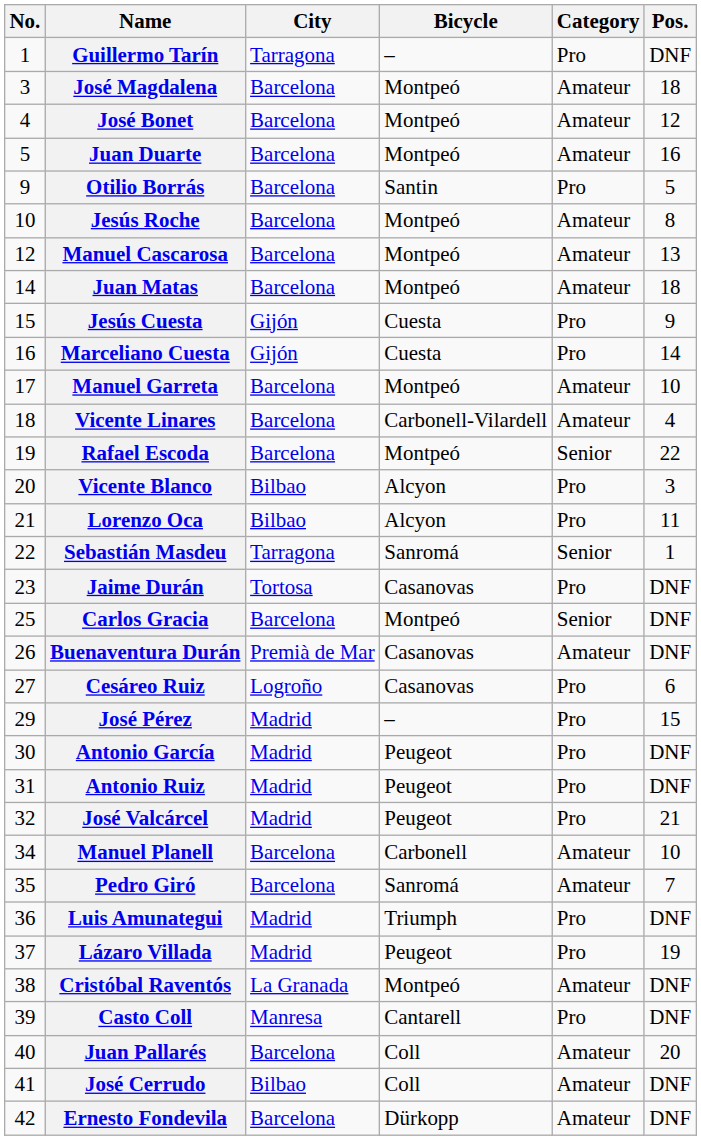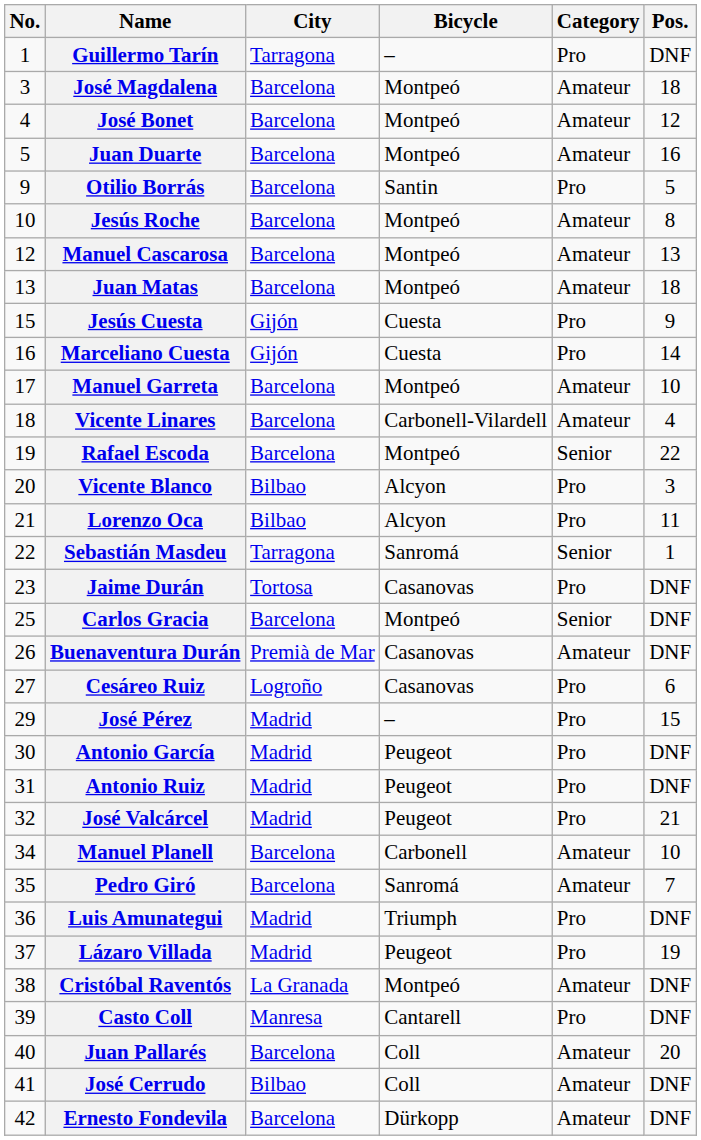Juan Matas | No.: 14 -> 13
